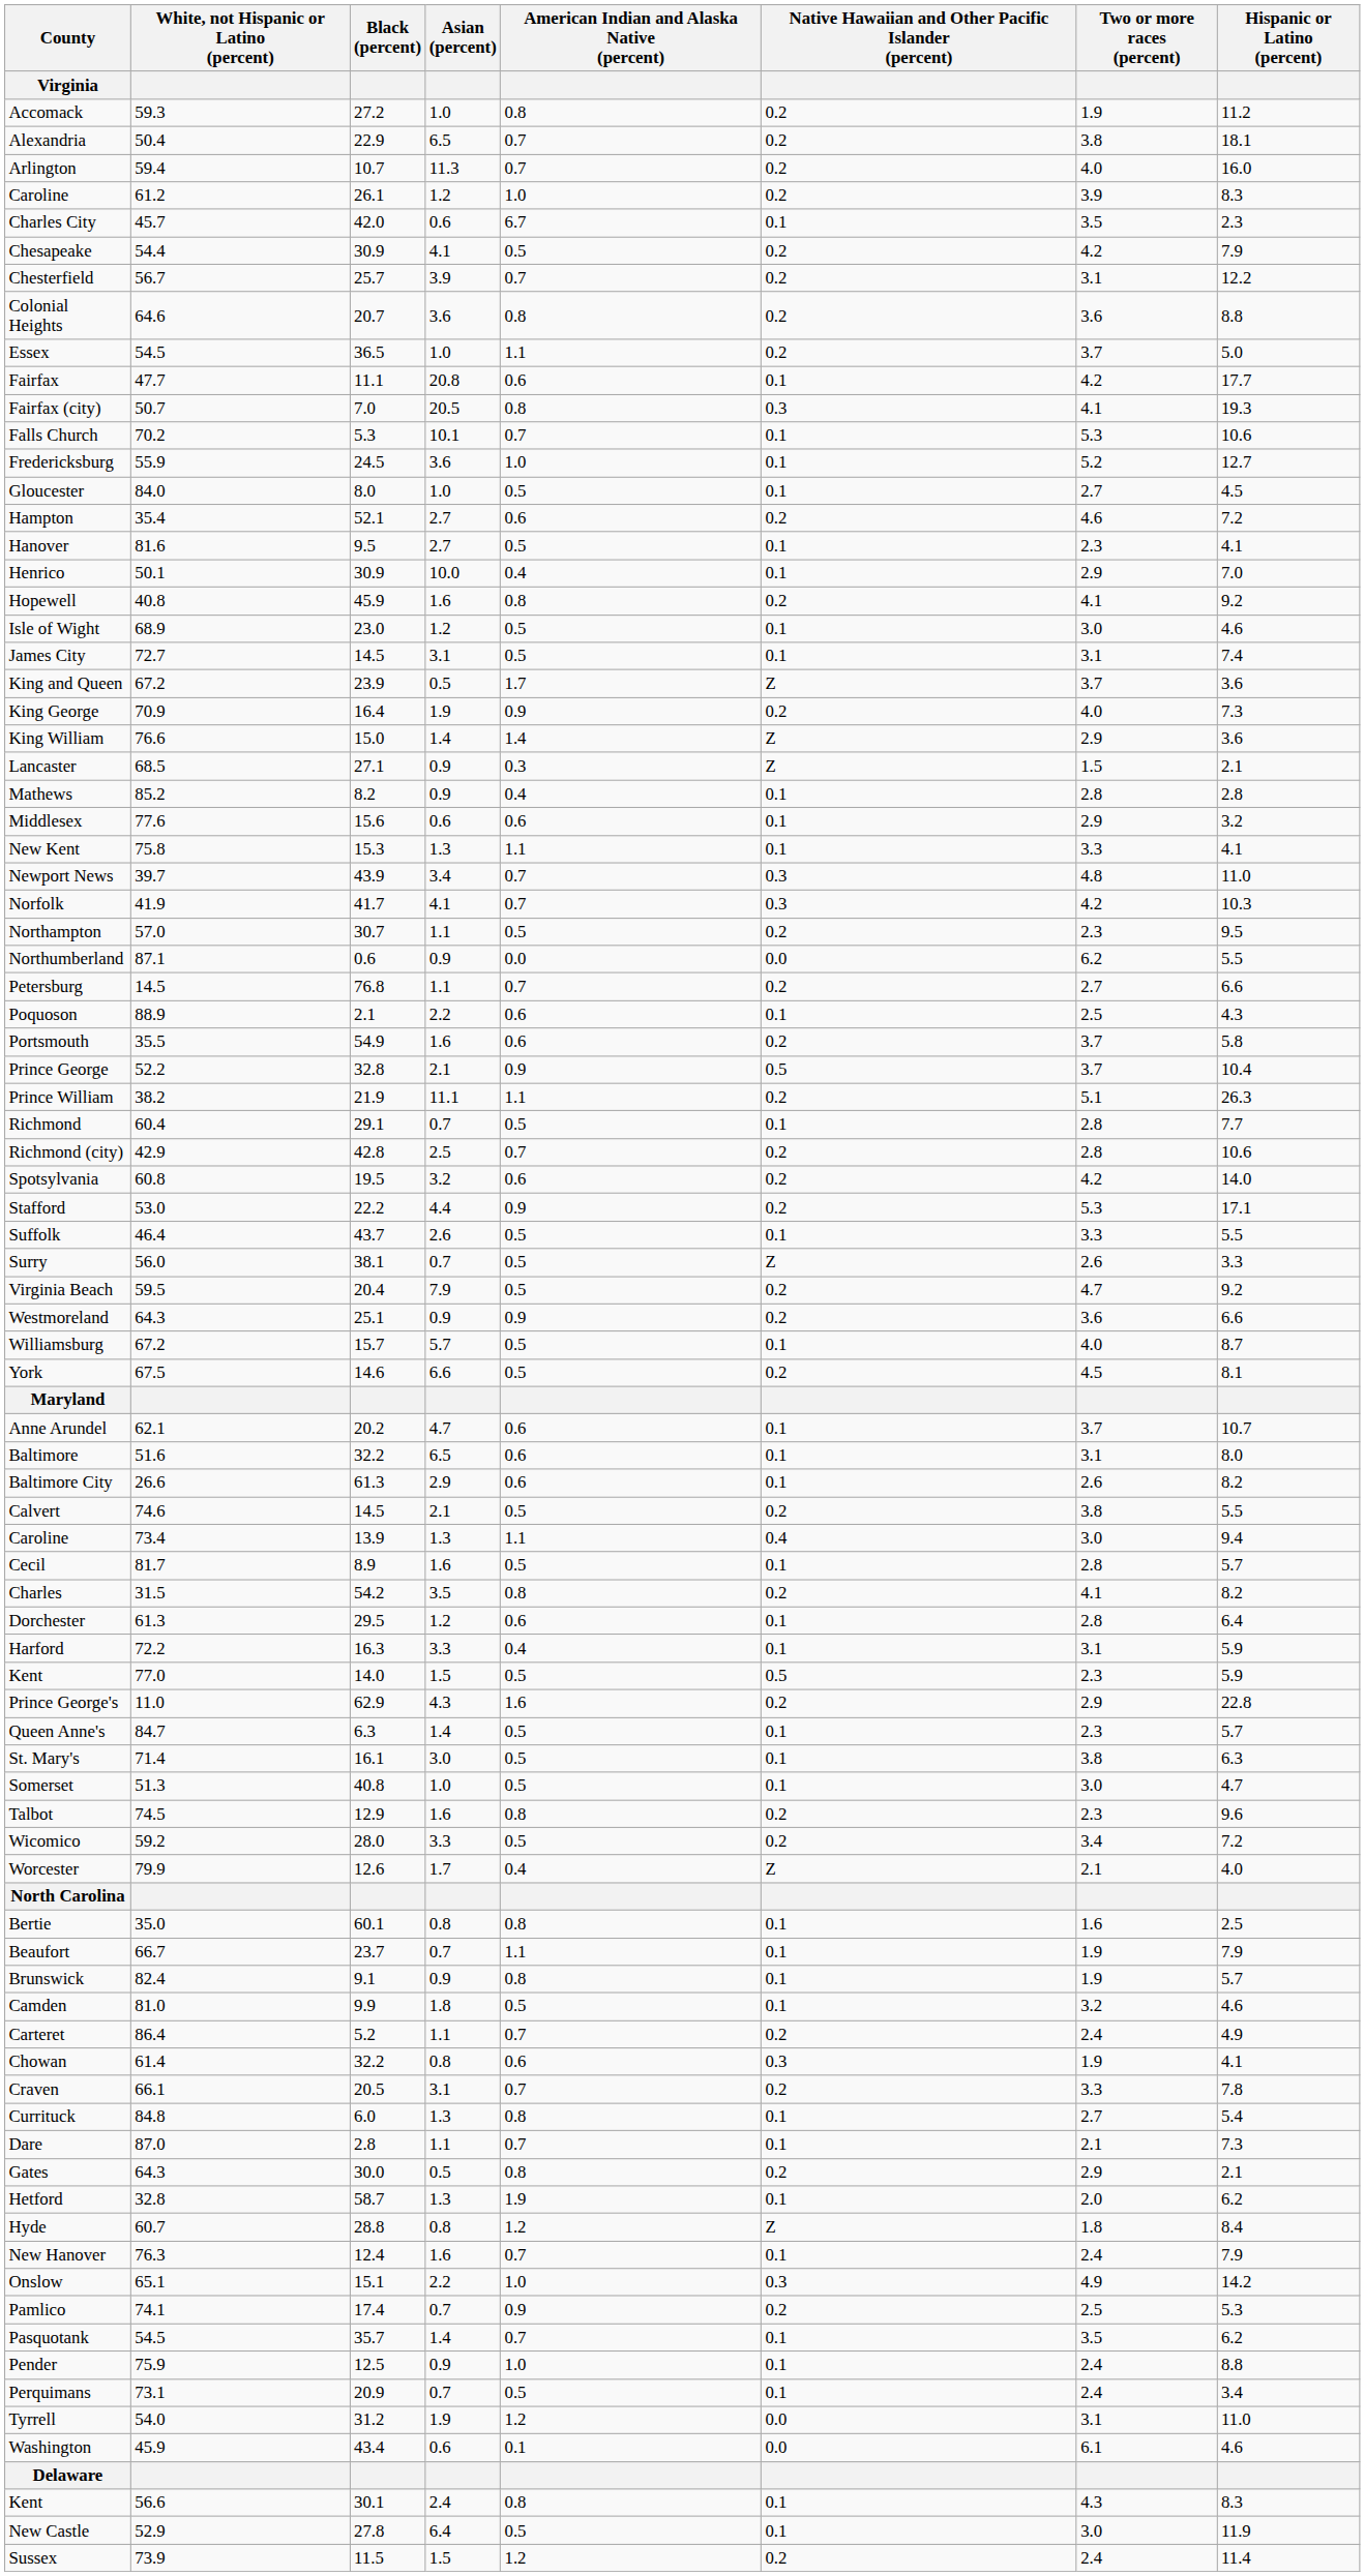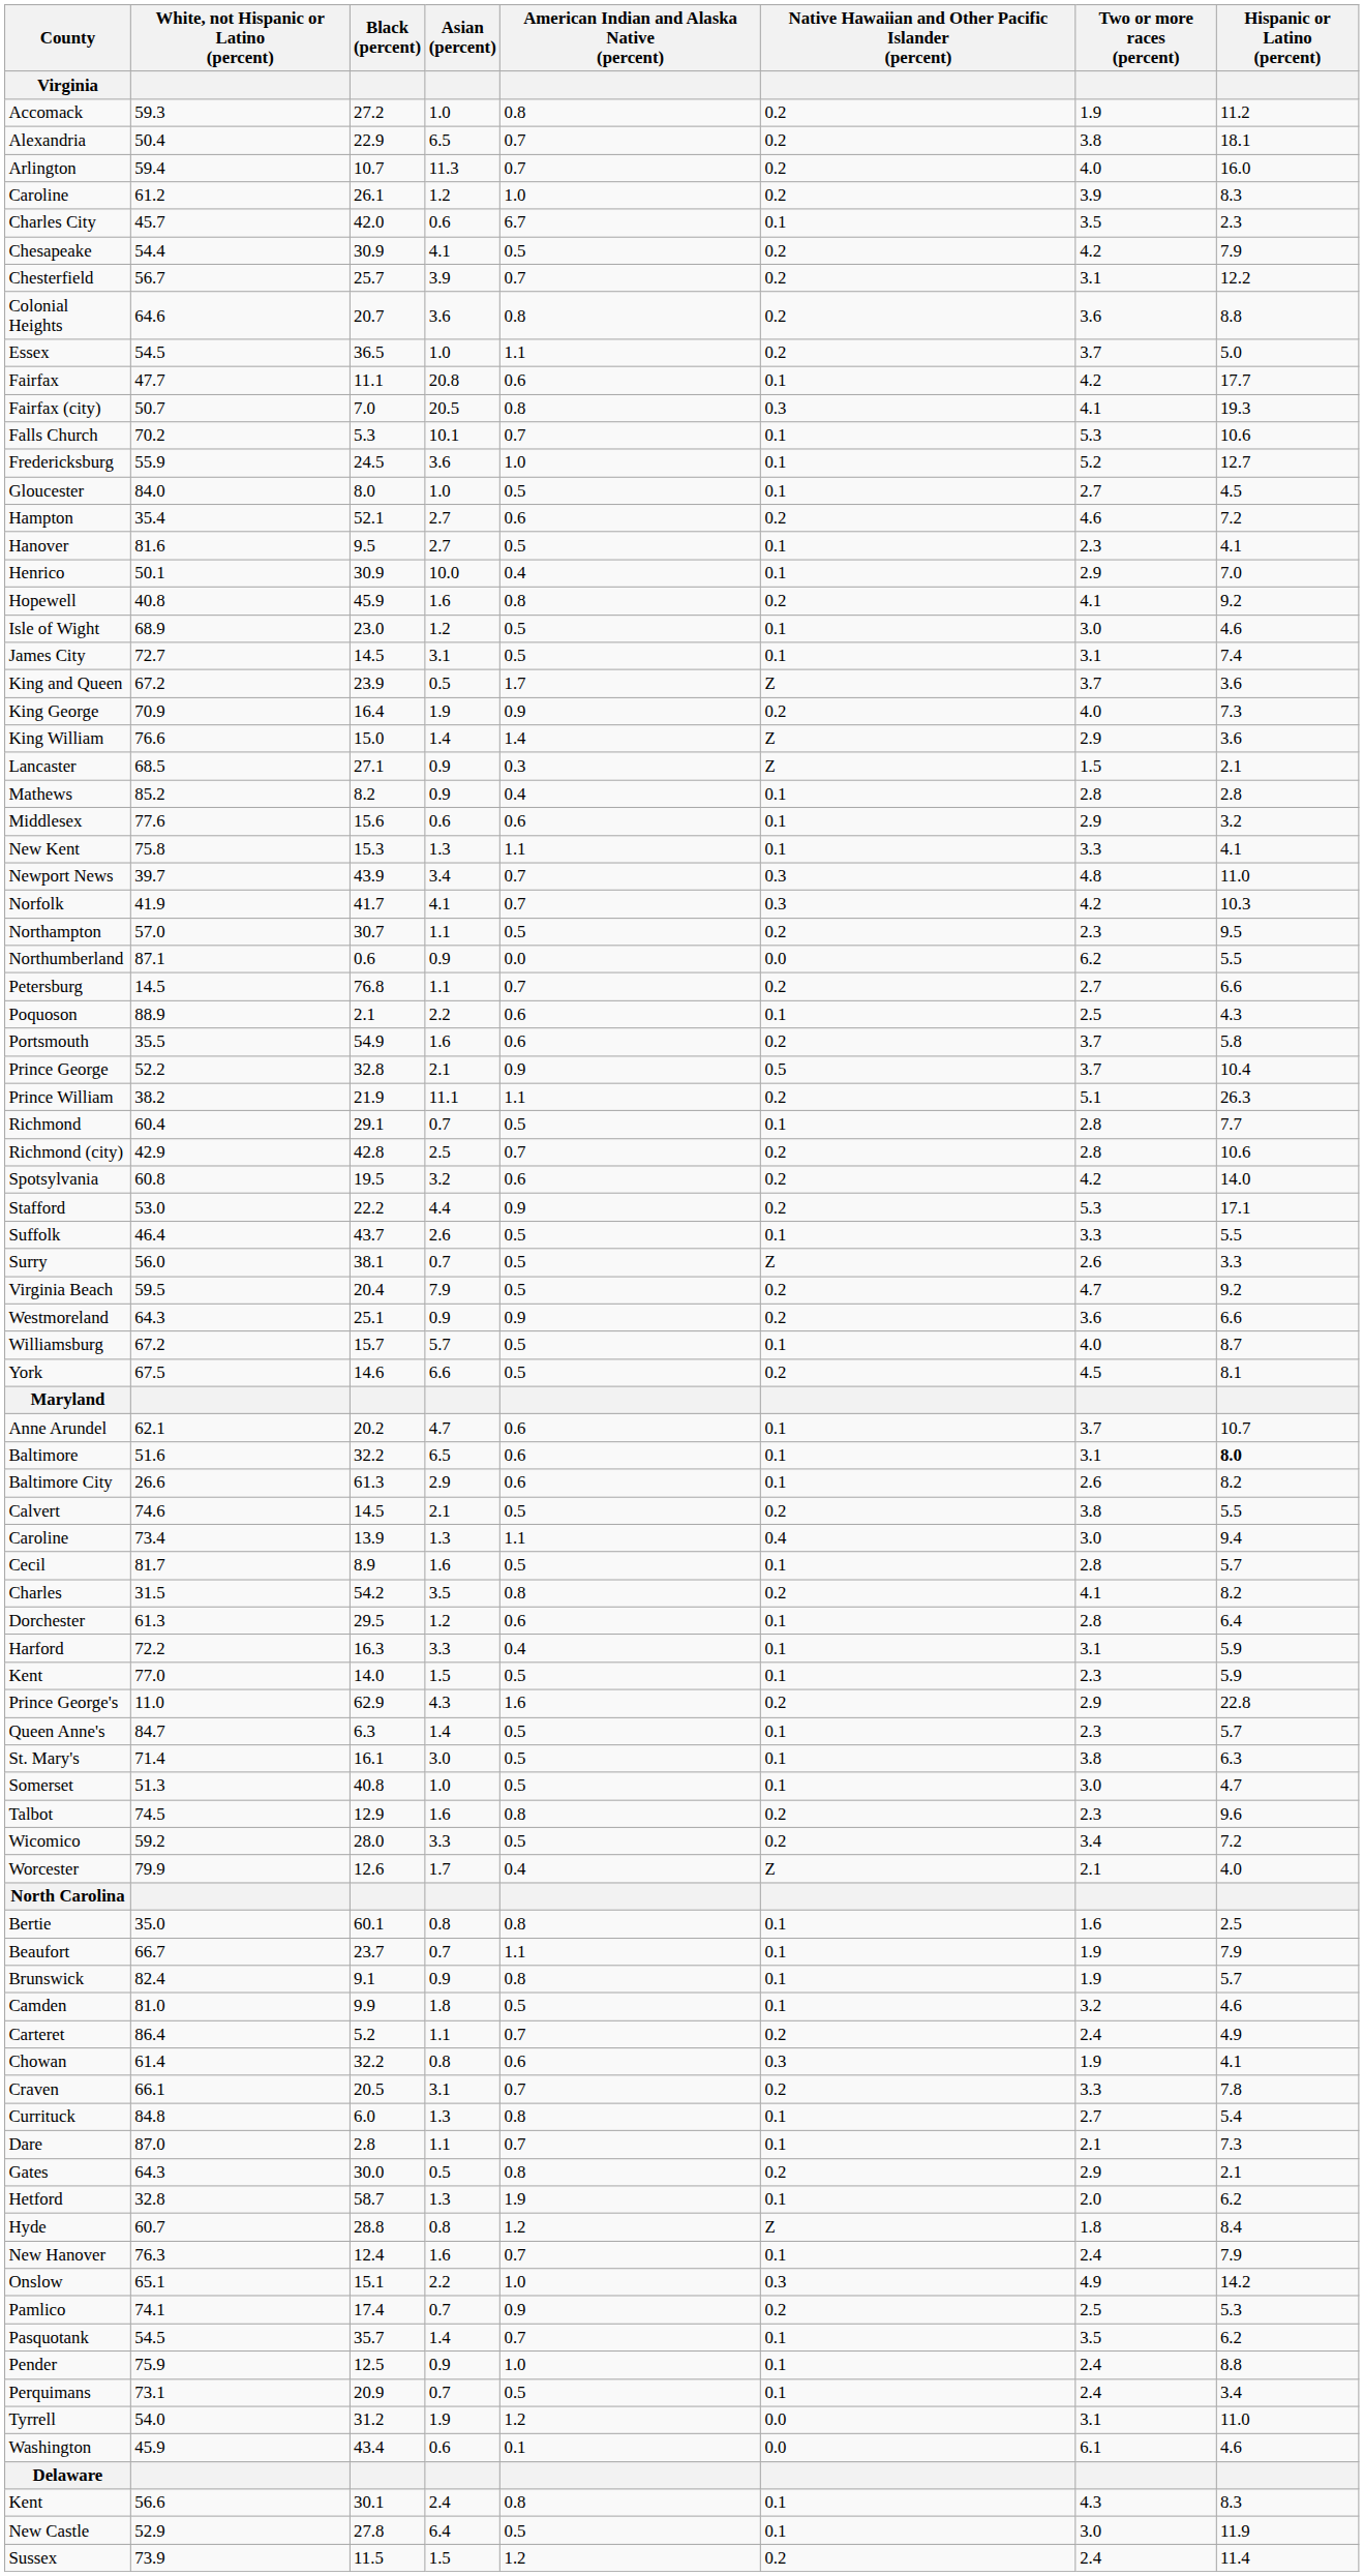Baltimore | Hispanic or Latino (percent): normal -> bold
Kent / 77.0 | Native Hawaiian and Other Pacific Islander (percent): 0.5 -> 0.1
